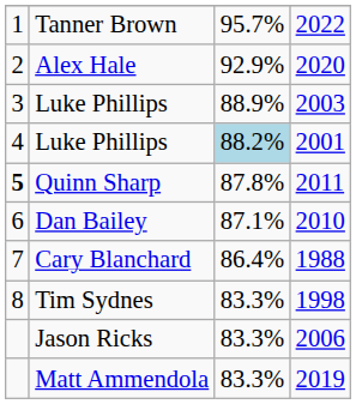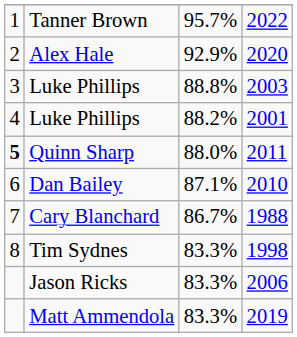Luke Phillips / 2003 | column 3: 88.9% -> 88.8%
Luke Phillips / 2001 | column 3: lightblue background -> no background
Quinn Sharp | column 3: 87.8% -> 88.0%
Cary Blanchard | column 3: 86.4% -> 86.7%
